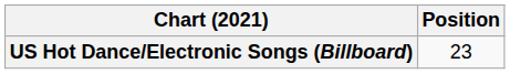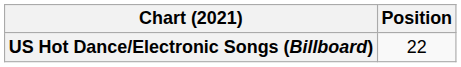US Hot Dance/Electronic Songs (Billboard) | Position: 23 -> 22
